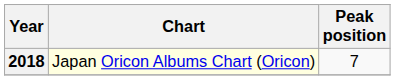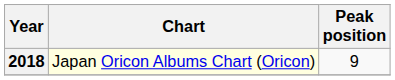2018 | Peak position: 7 -> 9
